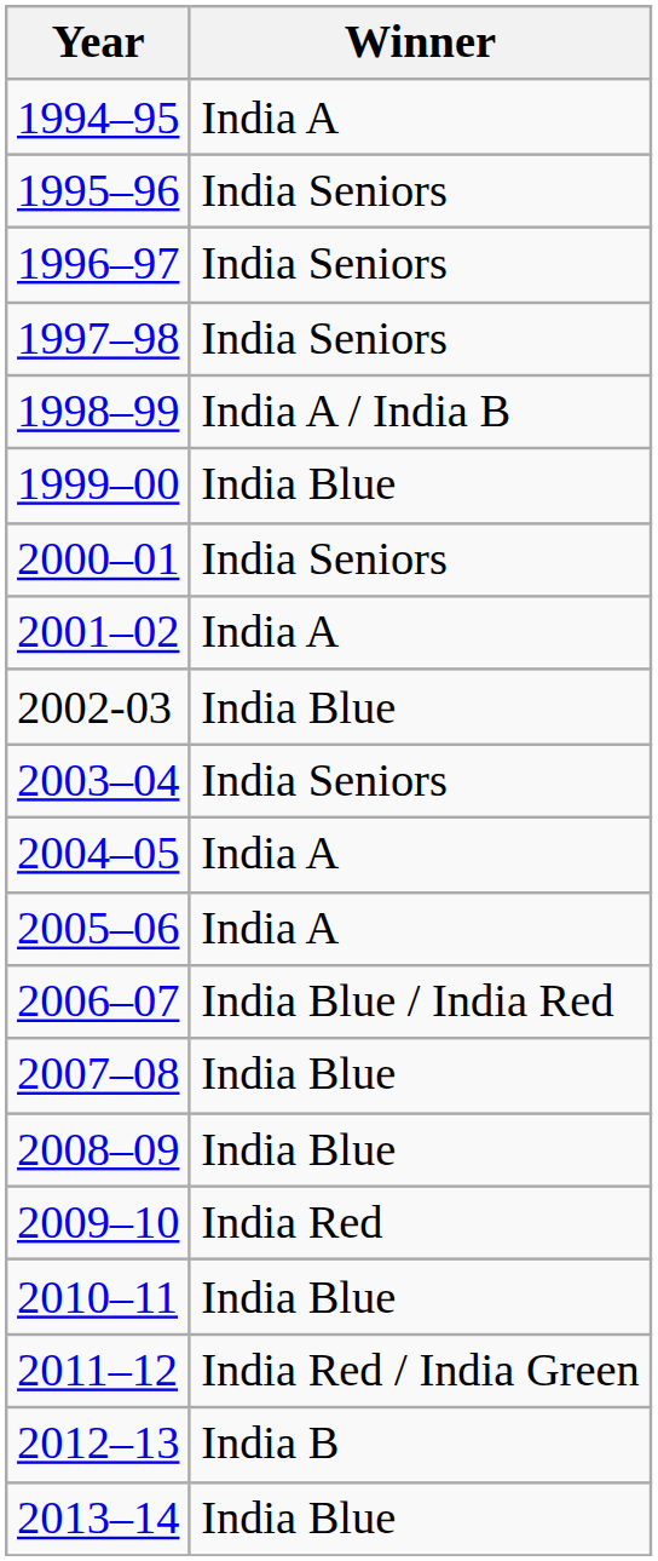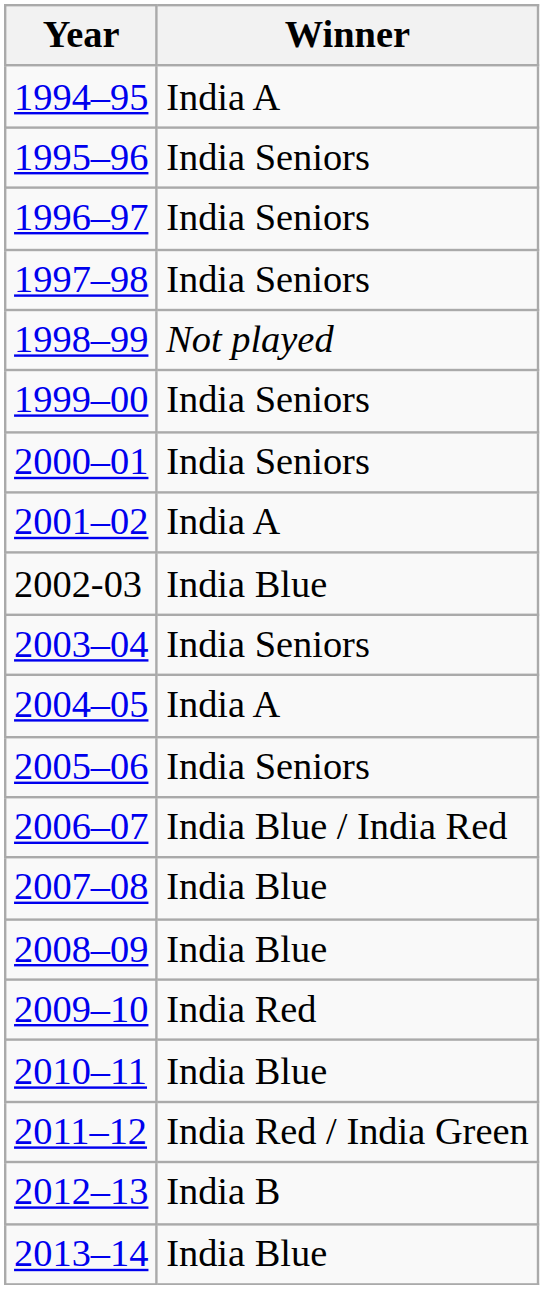1998–99 | Winner: India A / India B -> Not played
1999–00 | Winner: India Blue -> India Seniors
2005–06 | Winner: India A -> India Seniors
